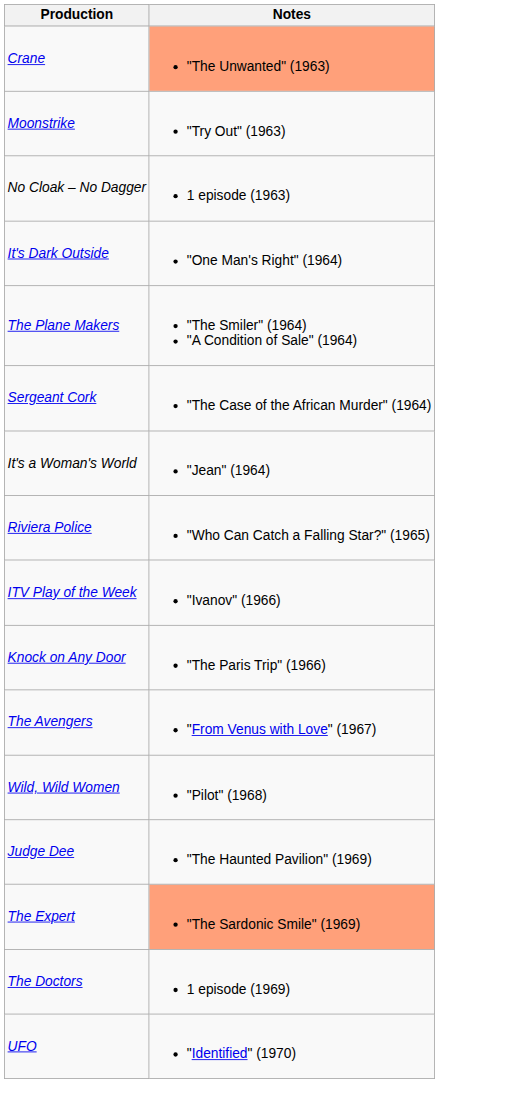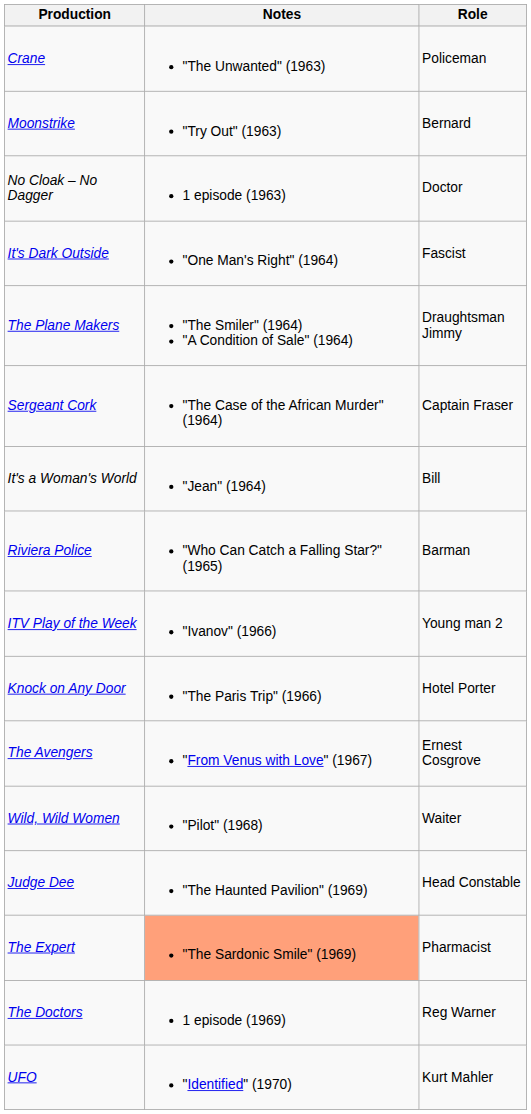+ column: Role | Policeman | Bernard | Doctor | Fascist | Draughtsman Jimmy | Captain Fraser | Bill | Barman | Young man 2 | Hotel Porter | Ernest Cosgrove | Waiter | Head Constable | Pharmacist | Reg Warner | Kurt Mahler
Crane | Notes: lightsalmon background -> no background
